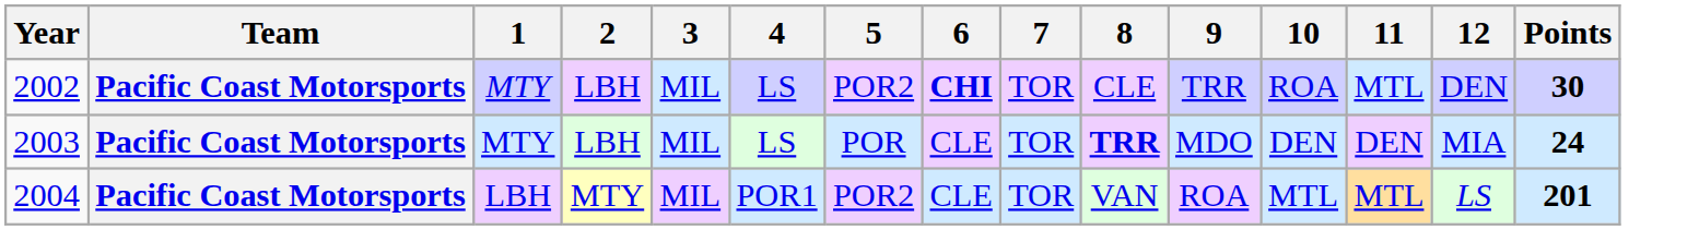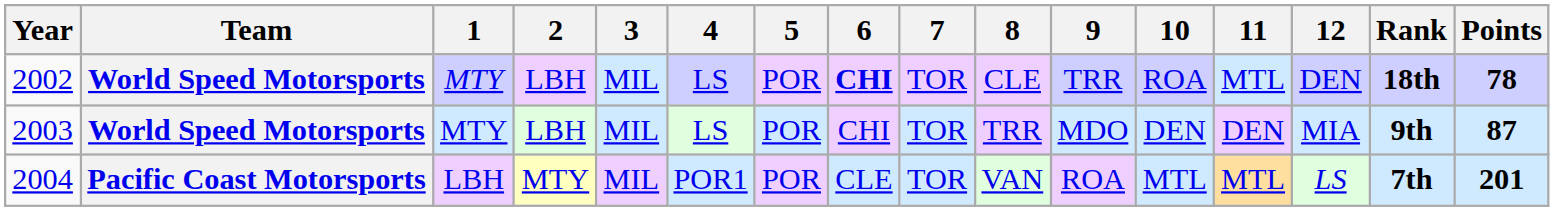+ column: Rank | 18th | 9th | 7th
2002 | Team: Pacific Coast Motorsports -> World Speed Motorsports
2002 | 5: POR2 -> POR
2002 | Points: 30 -> 78
2003 | Team: Pacific Coast Motorsports -> World Speed Motorsports
2003 | 6: CLE -> CHI
2003 | 8: bold -> normal
2003 | Points: 24 -> 87
2004 | 5: POR2 -> POR
